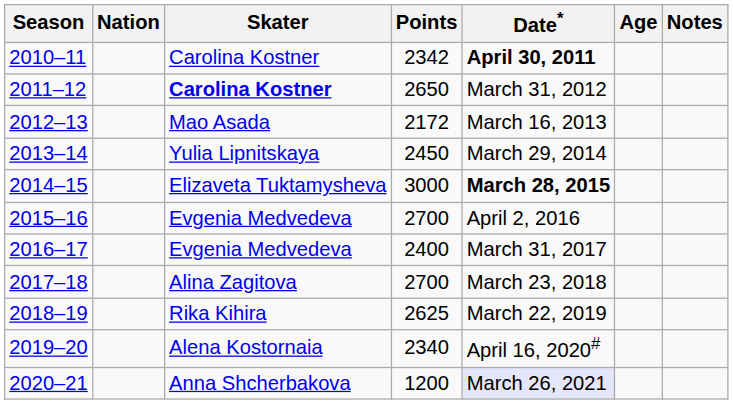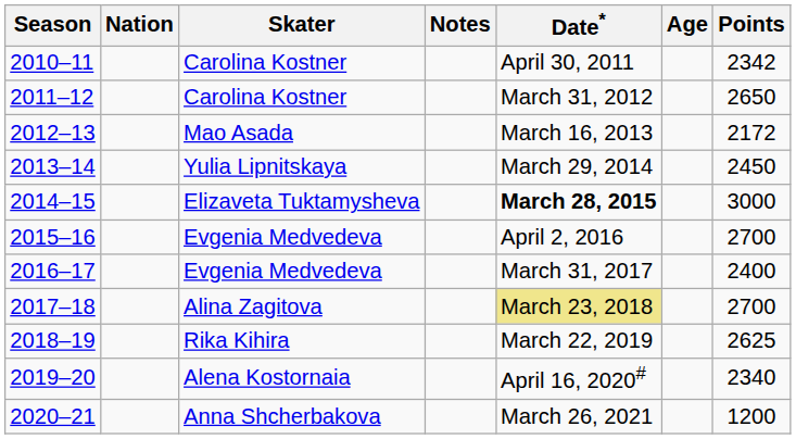columns swapped: Points <-> Notes
2010–11 | Date*: bold -> normal
2011–12 | Skater: bold -> normal
2017–18 | Date*: no background -> khaki background
2020–21 | Date*: lavender background -> no background
